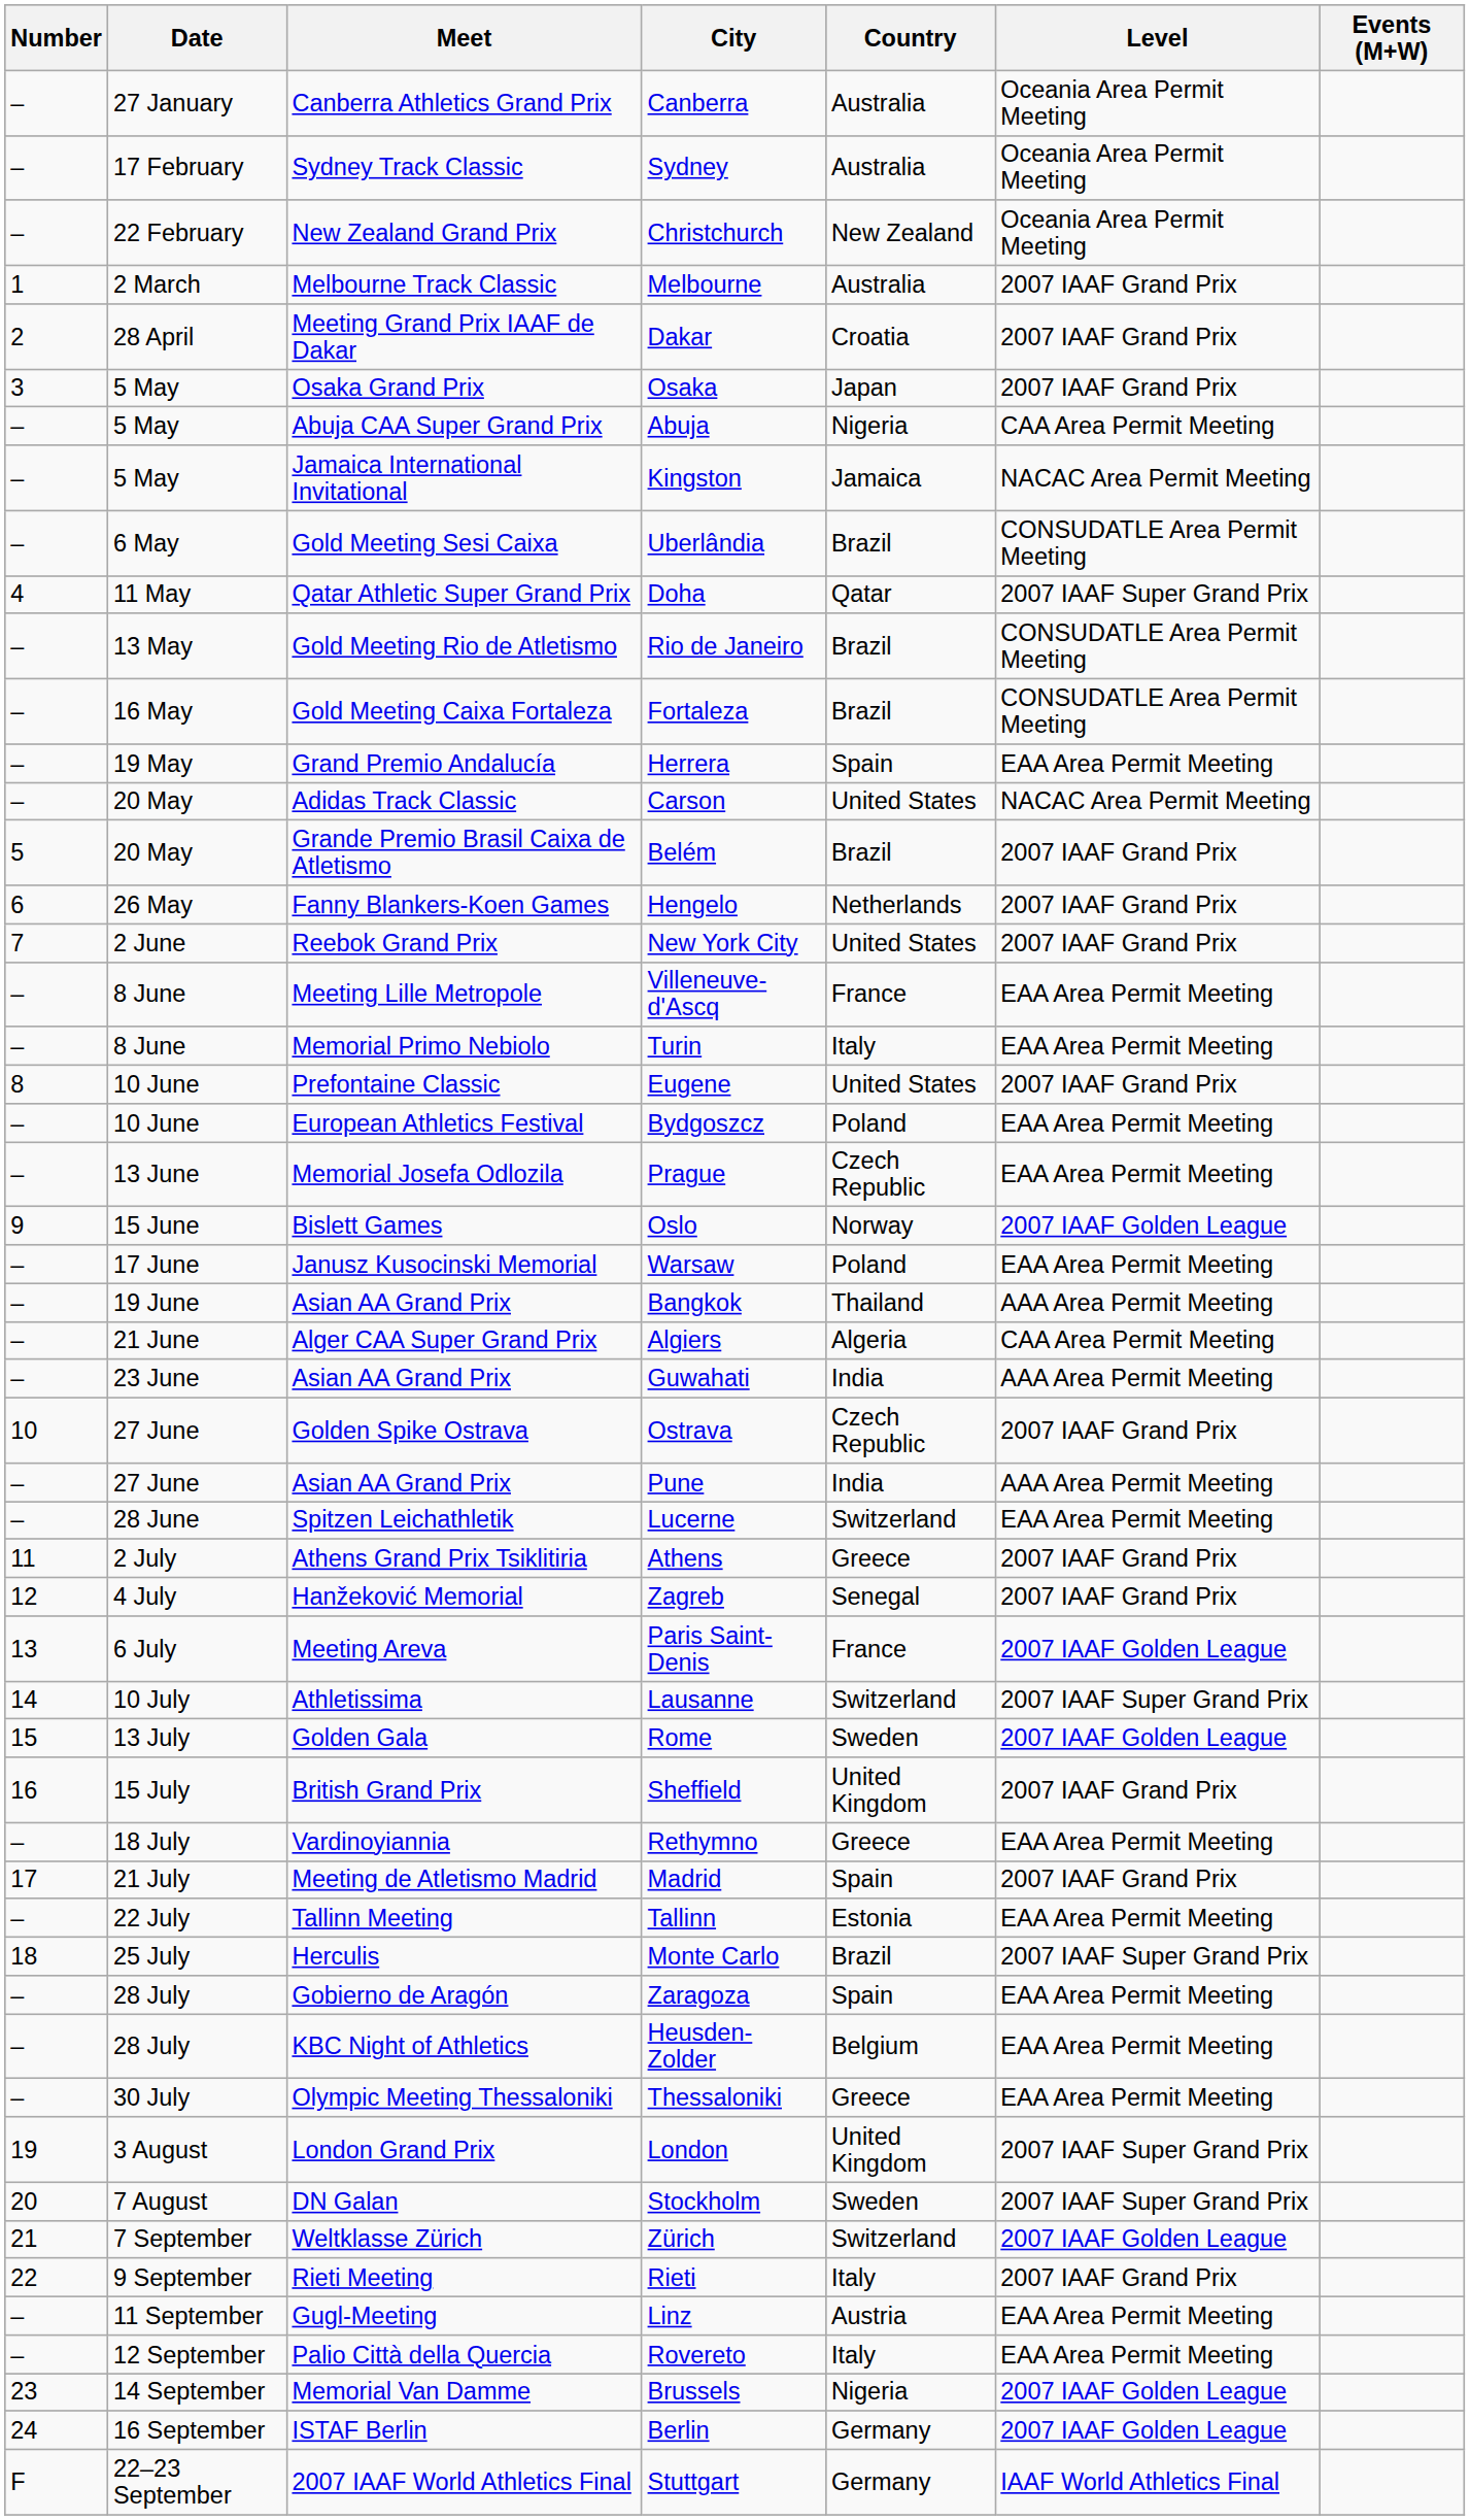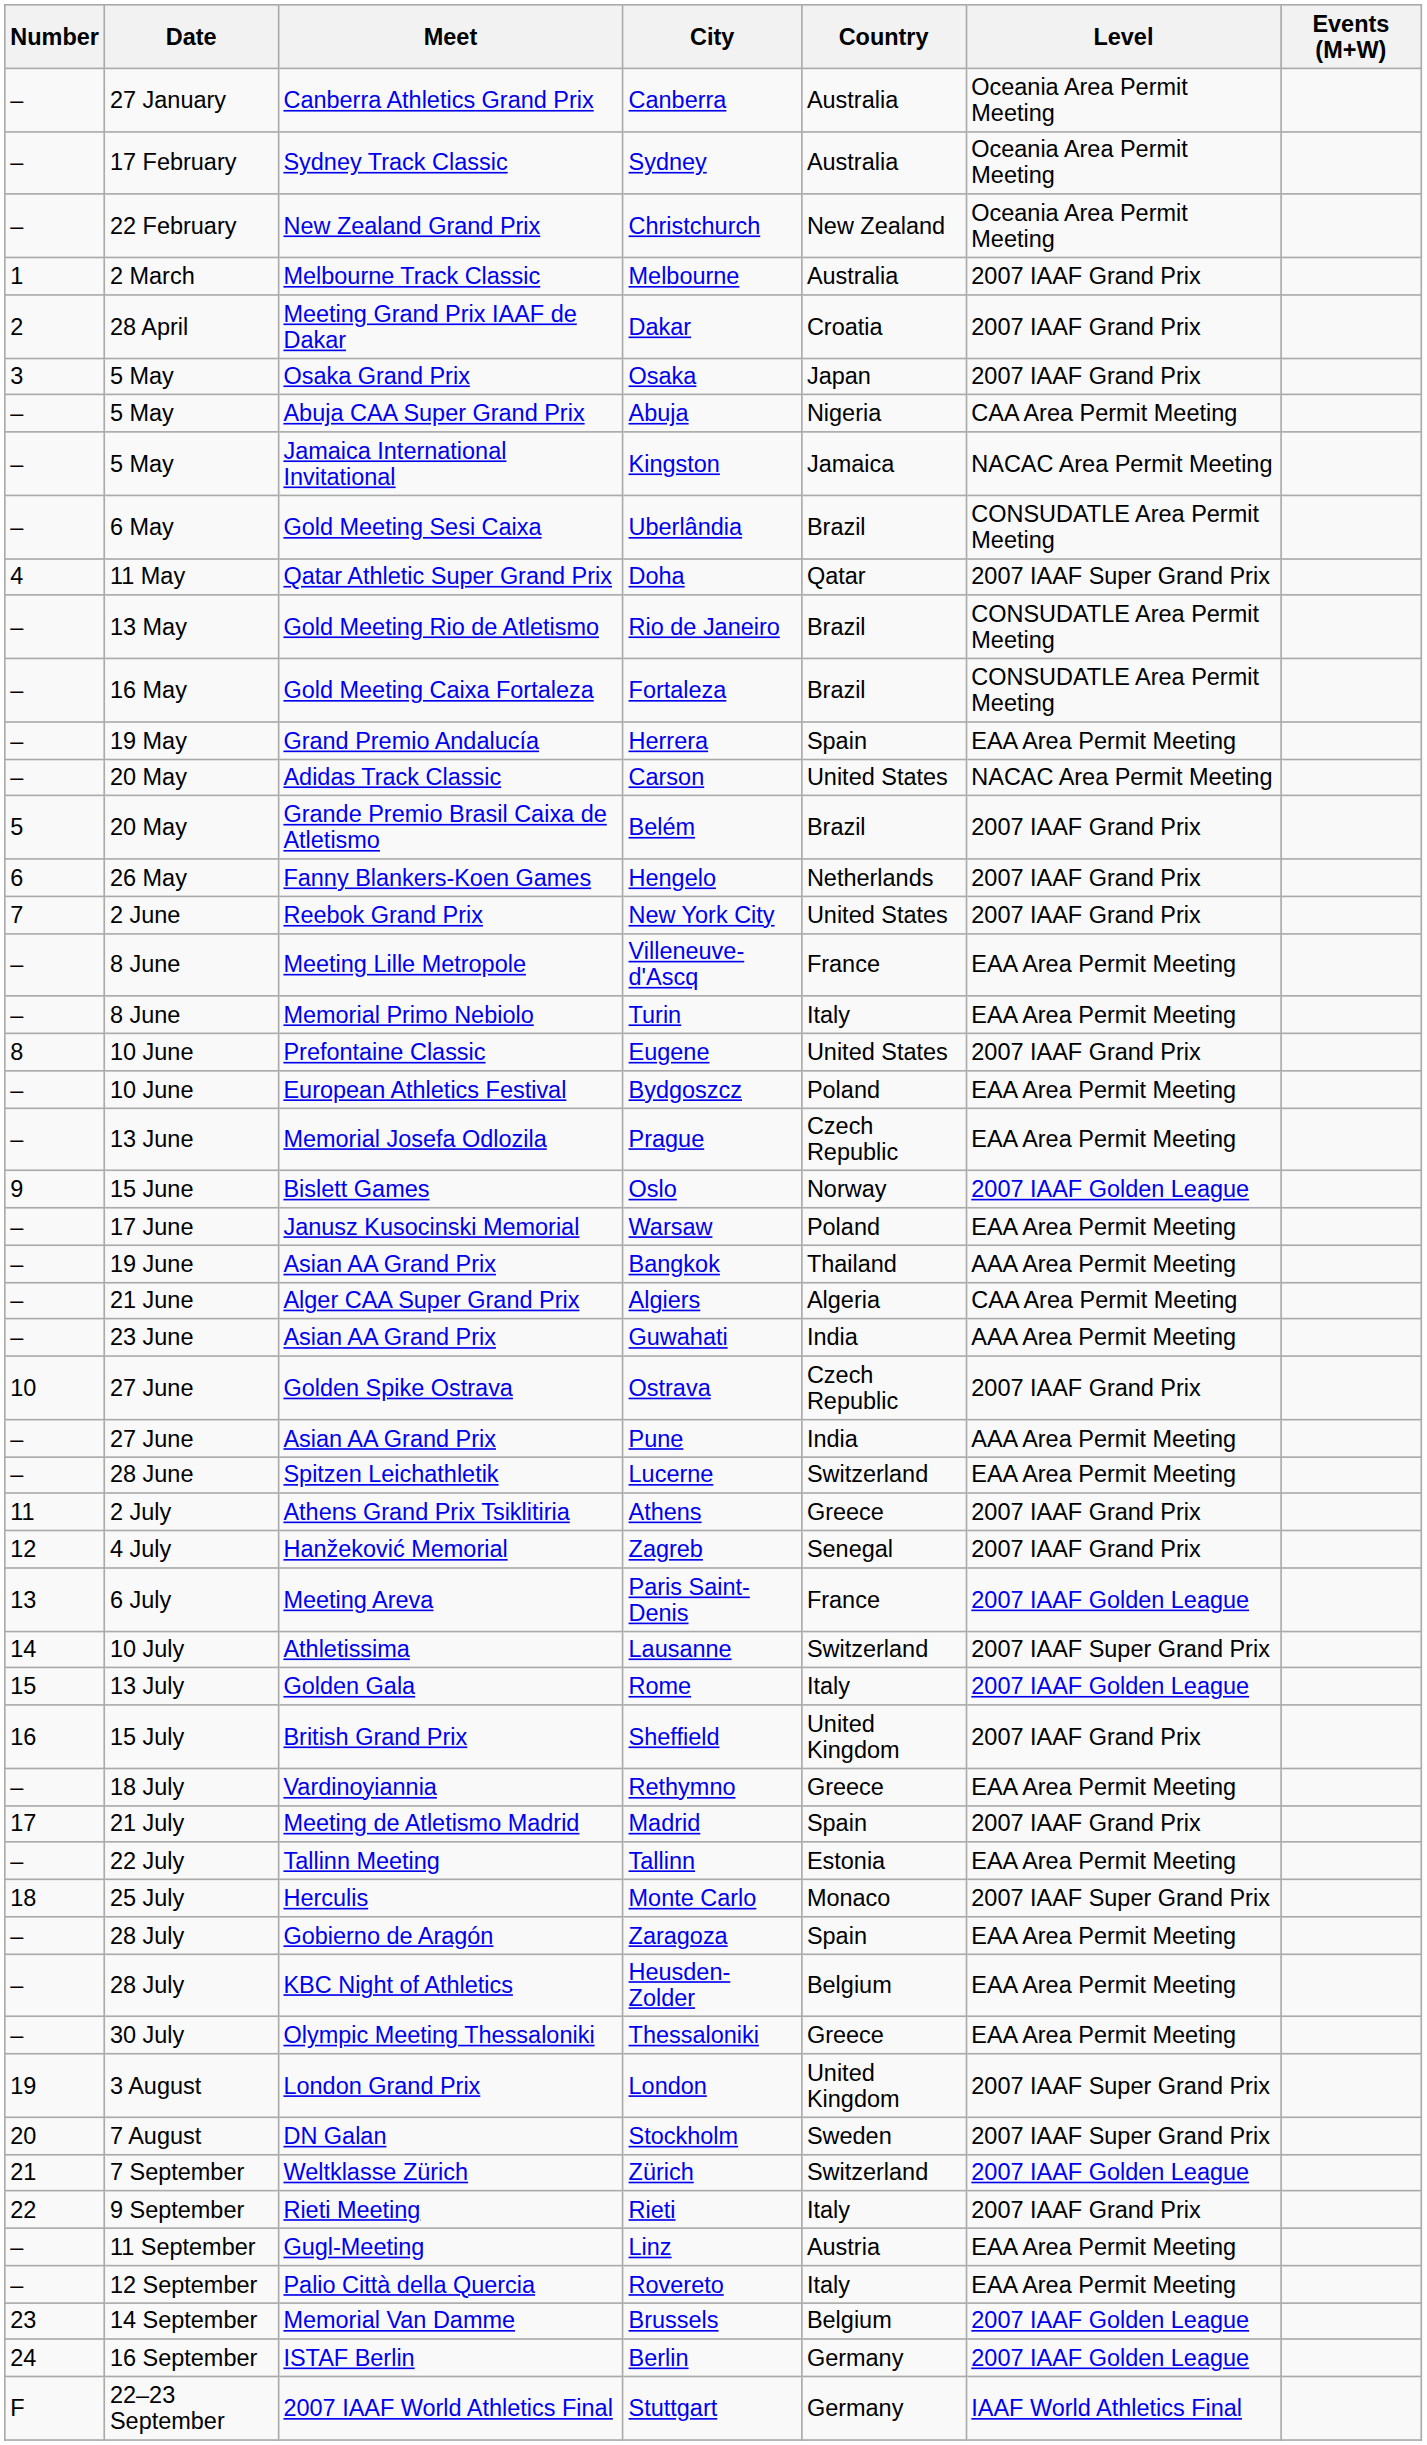Rome | Country: Sweden -> Italy
Monte Carlo | Country: Brazil -> Monaco
Brussels | Country: Nigeria -> Belgium
